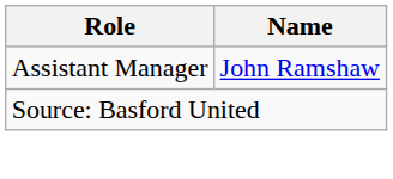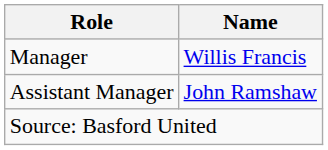+ row: Manager | Willis Francis
